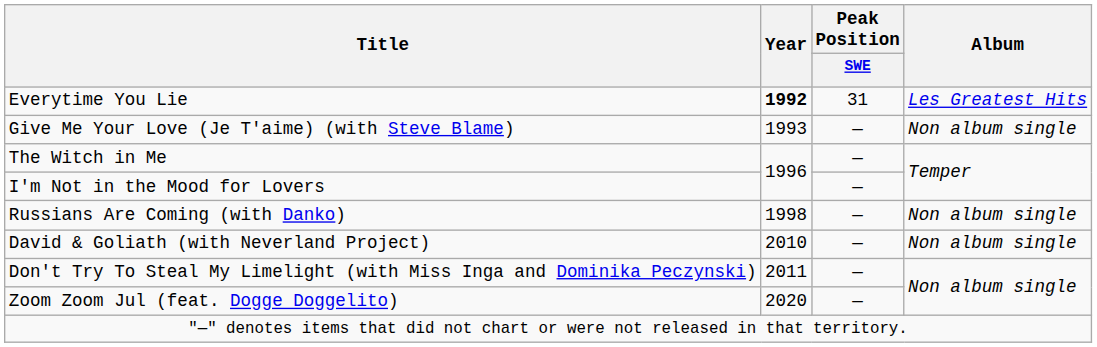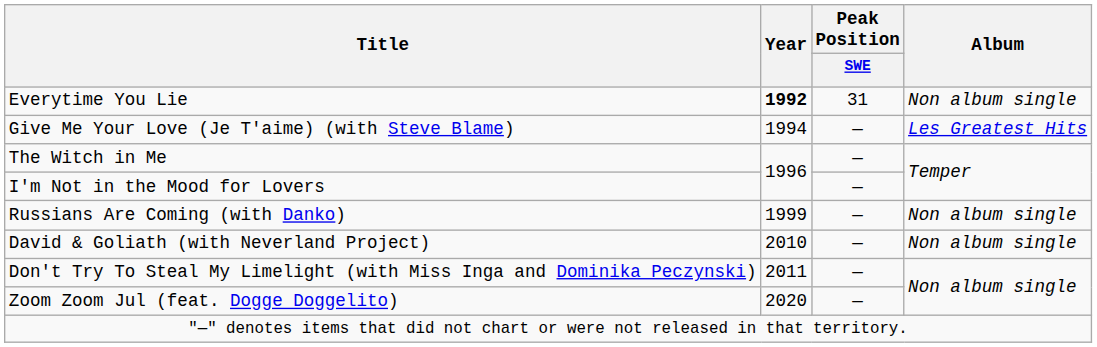Everytime You Lie | Album: Les Greatest Hits -> Non album single
Give Me Your Love (Je T'aime) (with Steve Blame) | Year: 1993 -> 1994
Give Me Your Love (Je T'aime) (with Steve Blame) | Album: Non album single -> Les Greatest Hits
Russians Are Coming (with Danko) | Year: 1998 -> 1999
